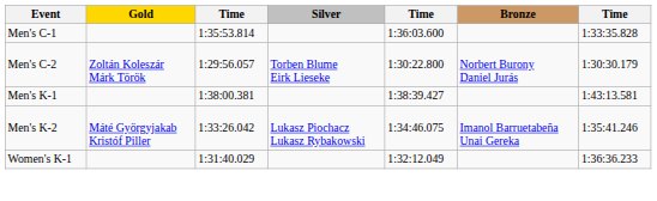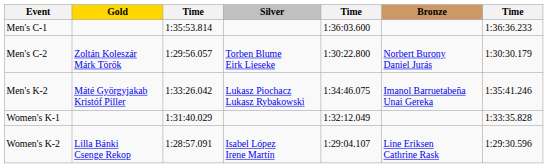Men's C-1 | column 7: 1:33:35.828 -> 1:36:36.233
- row: Men's K-1 | 1:38:00.381 | 1:38:39.427 | 1:43:13.581
Women's K-1 | column 7: 1:36:36.233 -> 1:33:35.828
+ row: Women's K-2 | Lilla Bánki Csenge Rekop | 1:28:57.091 | Isabel López Irene Martín | 1:29:04.107 | Line Eriksen Cathrine Rask | 1:29:30.596
